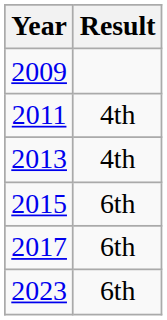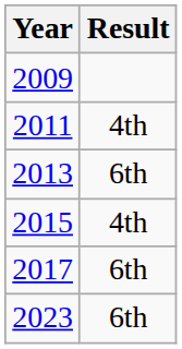2013 | Result: 4th -> 6th
2015 | Result: 6th -> 4th
